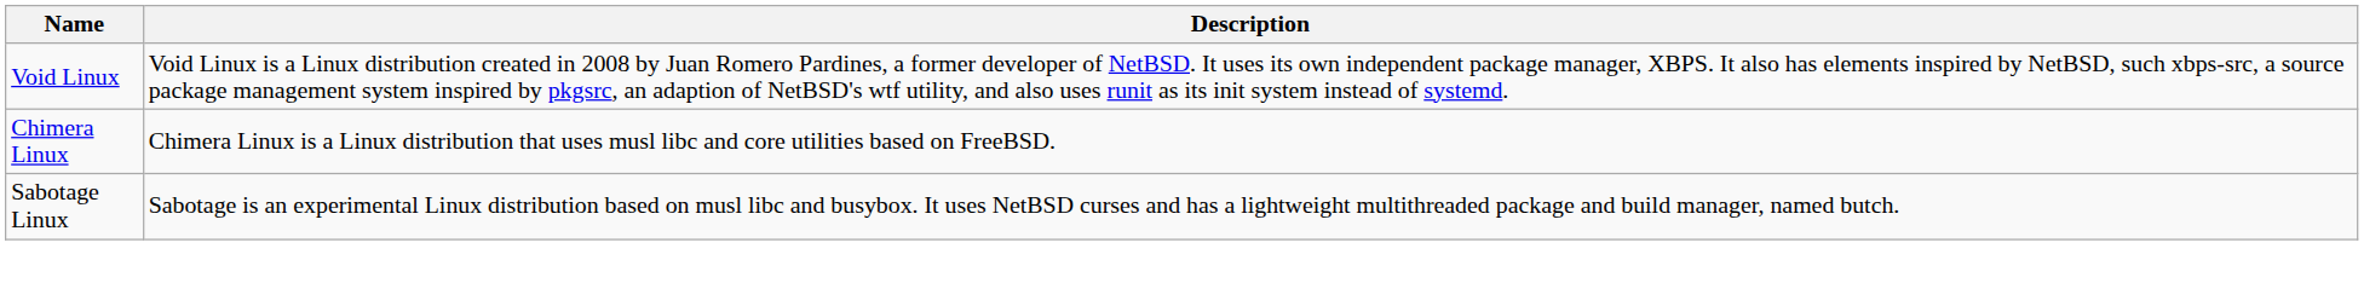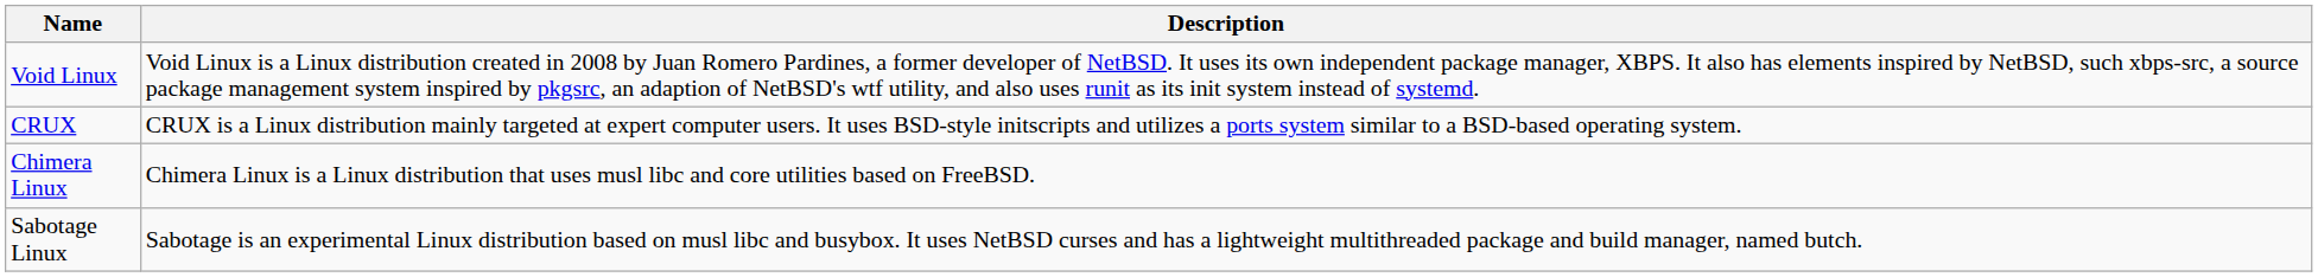+ row: CRUX | CRUX is a Linux distribution mainly targeted at expert computer users. It uses BSD-style initscripts and utilizes a ports system similar to a BSD-based operating system.
